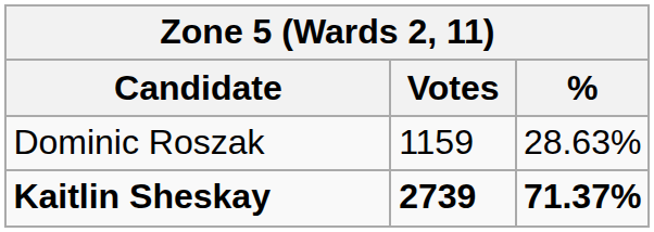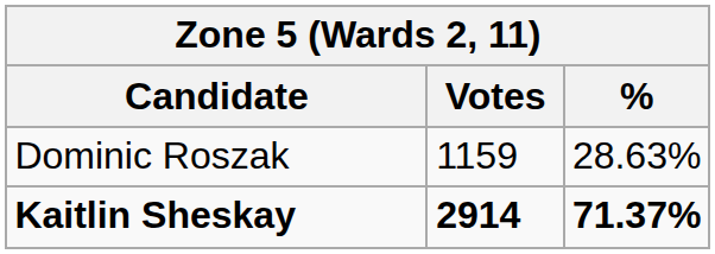Kaitlin Sheskay | Votes: 2739 -> 2914
